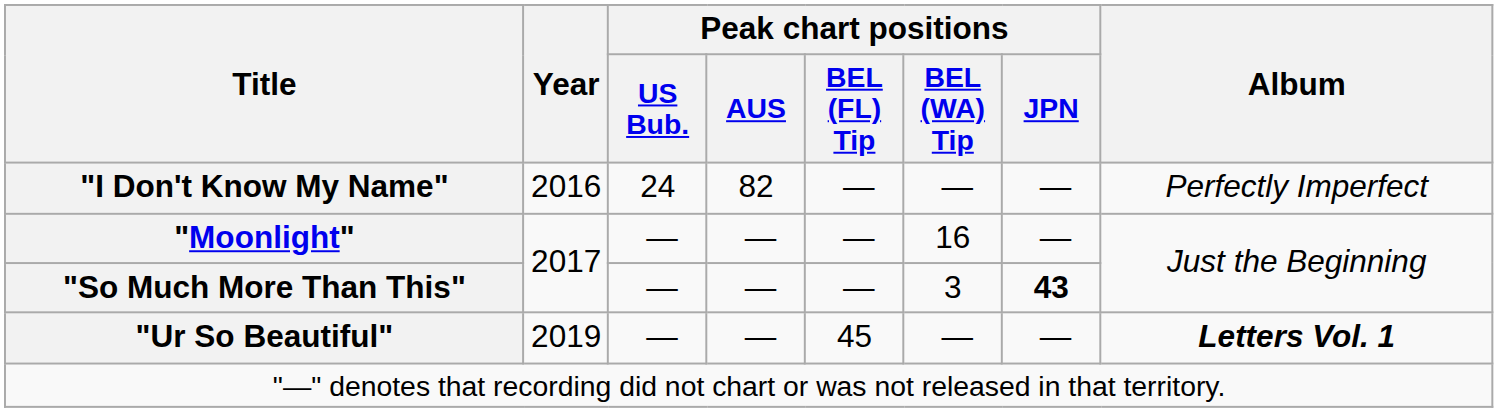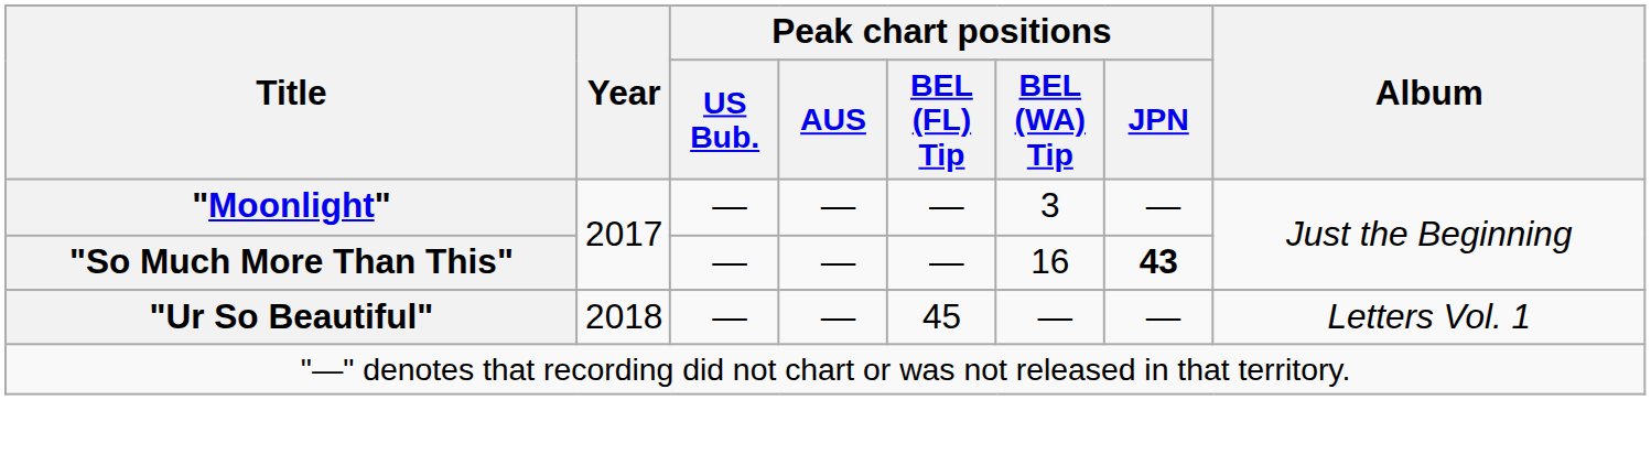- row: "I Don't Know My Name" | 2016 | 24 | 82 | — | — | — | Perfectly Imperfect
"Moonlight" | Peak chart positions / BEL (WA) Tip: 16 -> 3
"So Much More Than This" | Peak chart positions / BEL (WA) Tip: 3 -> 16
"Ur So Beautiful" | Year: 2019 -> 2018
"Ur So Beautiful" | Album: bold -> normal
